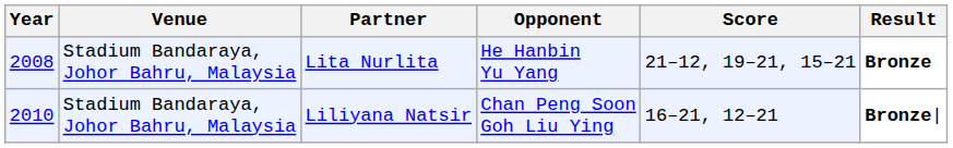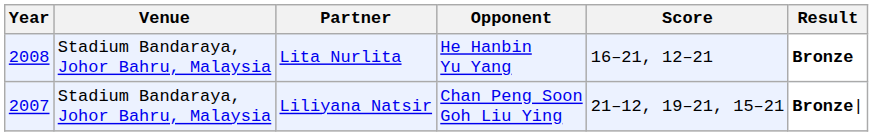Lita Nurlita | Score: 21–12, 19–21, 15–21 -> 16–21, 12–21
Liliyana Natsir | Year: 2010 -> 2007
Liliyana Natsir | Score: 16–21, 12–21 -> 21–12, 19–21, 15–21
